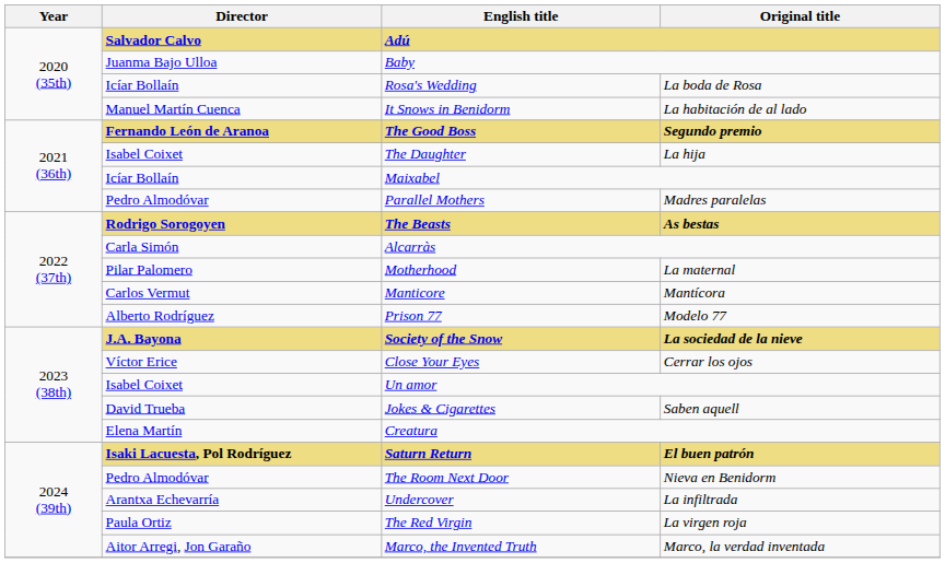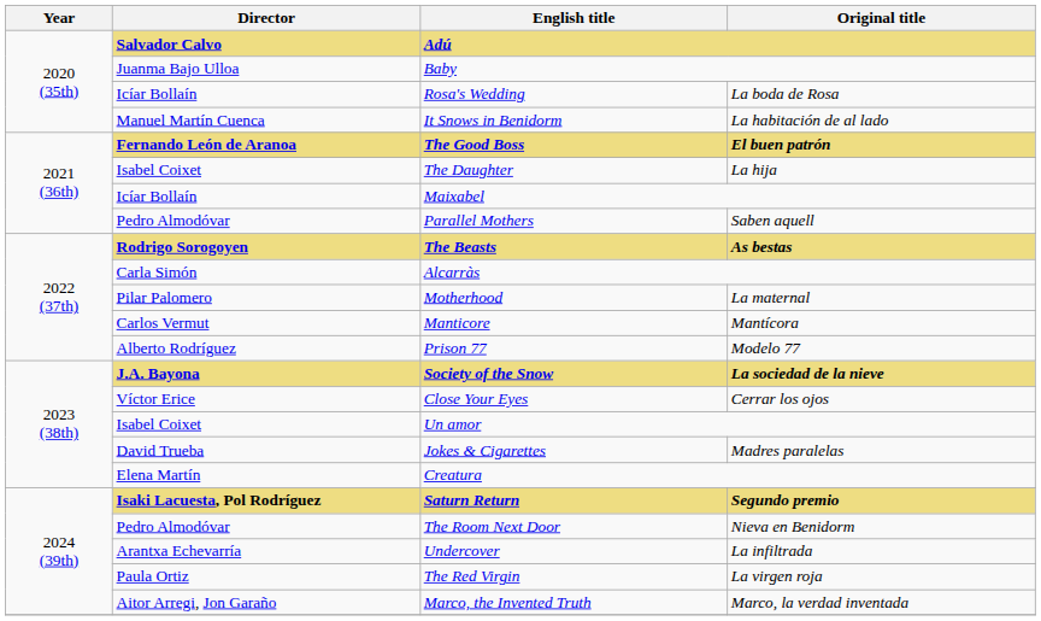The Good Boss | Original title: Segundo premio -> El buen patrón
Parallel Mothers | Original title: Madres paralelas -> Saben aquell
Jokes & Cigarettes | Original title: Saben aquell -> Madres paralelas
Saturn Return | Original title: El buen patrón -> Segundo premio
